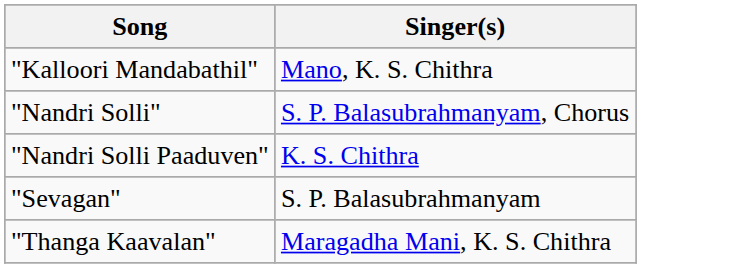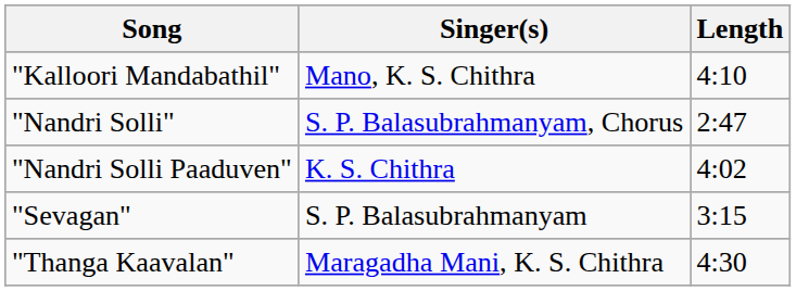+ column: Length | 4:10 | 2:47 | 4:02 | 3:15 | 4:30
